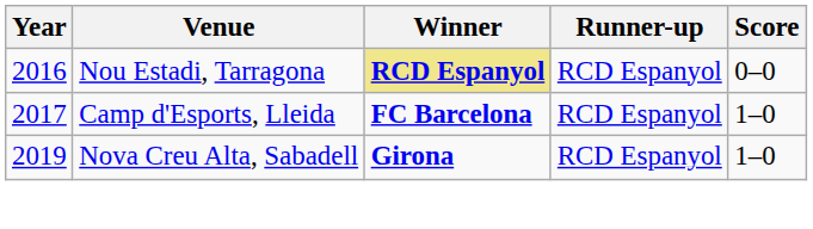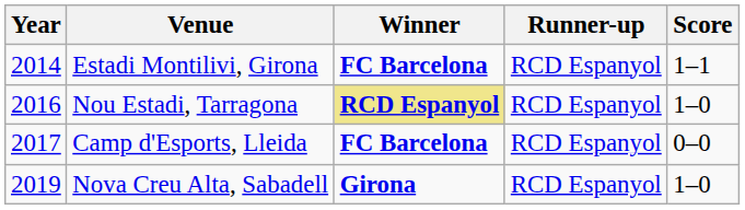+ row: 2014 | Estadi Montilivi, Girona | FC Barcelona | RCD Espanyol | 1–1
Nou Estadi, Tarragona | Score: 0–0 -> 1–0
Camp d'Esports, Lleida | Score: 1–0 -> 0–0
